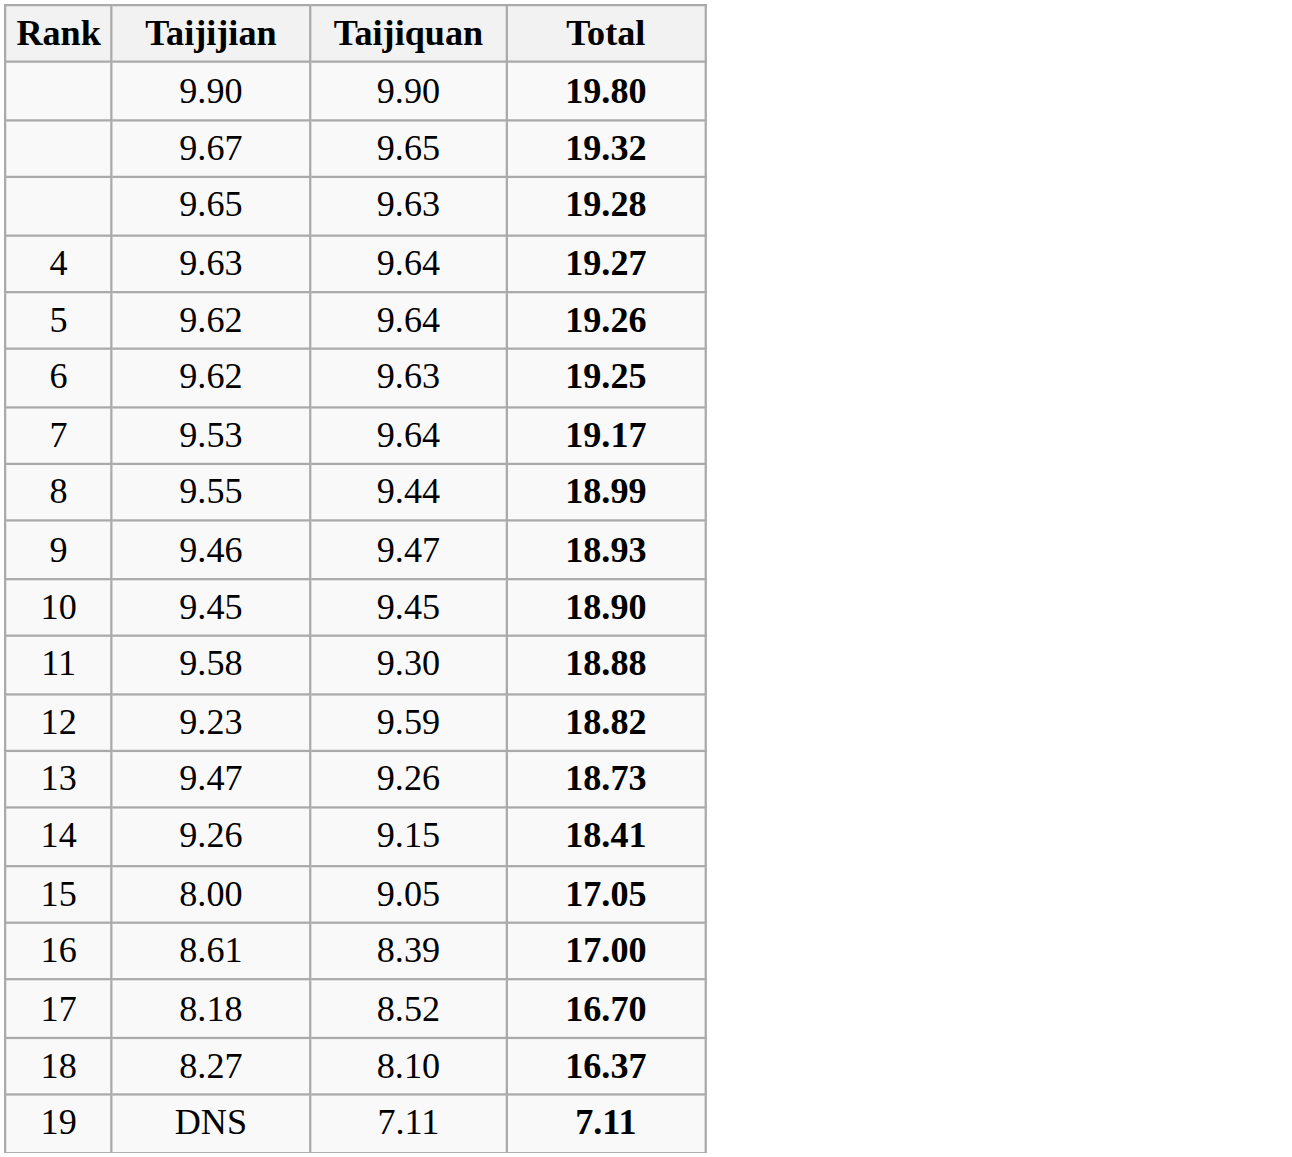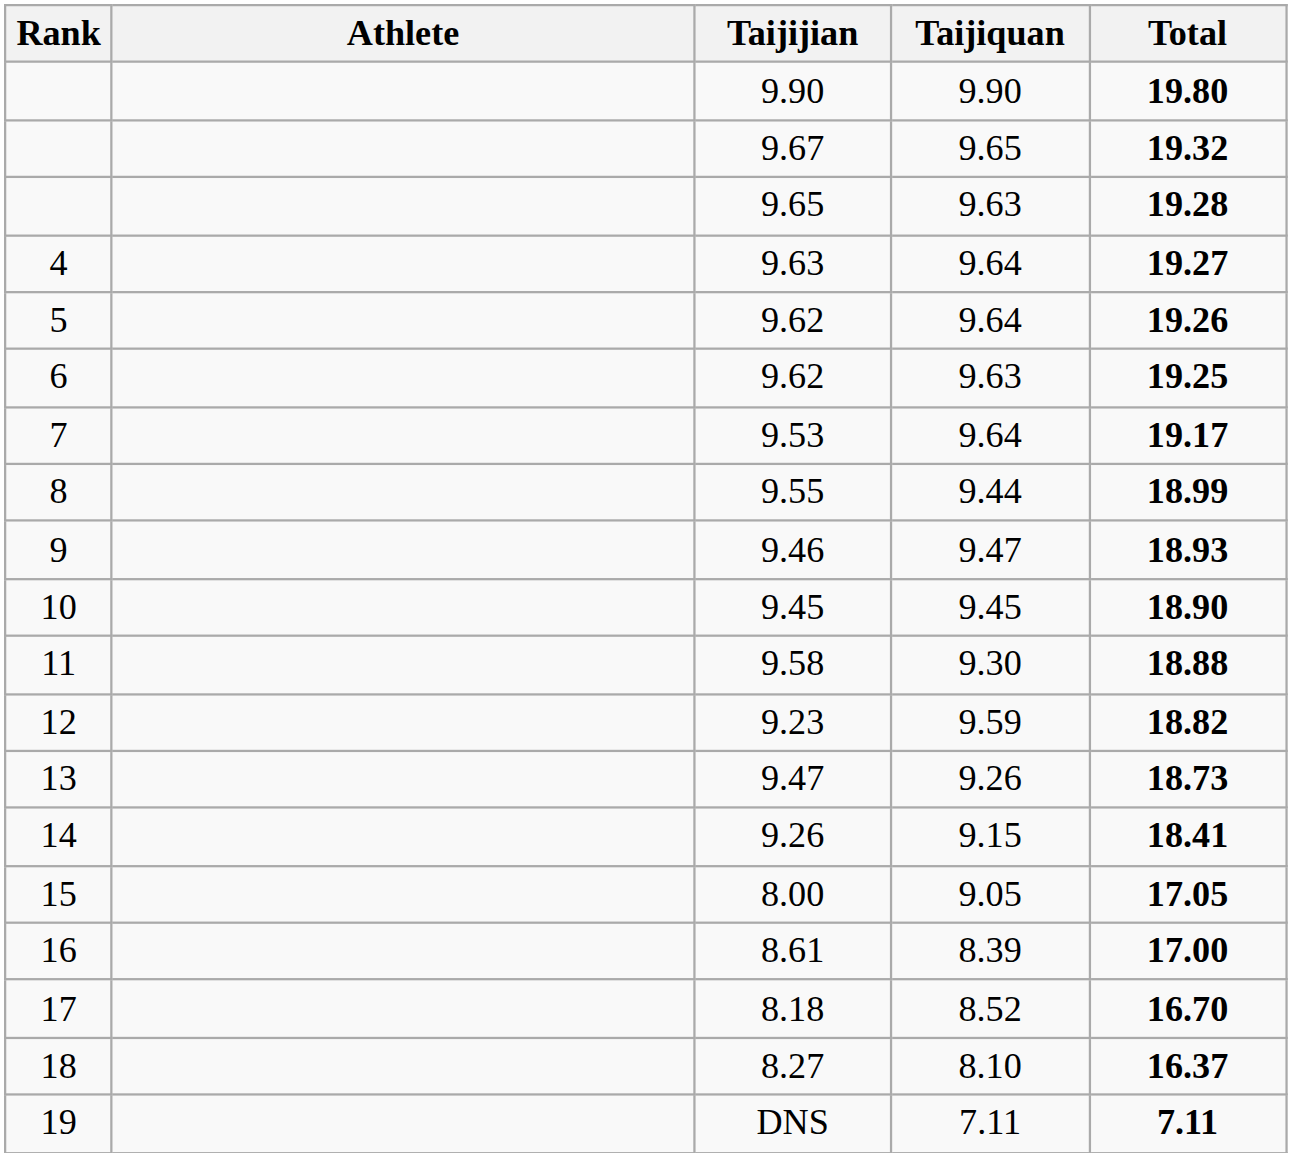+ column: Athlete
